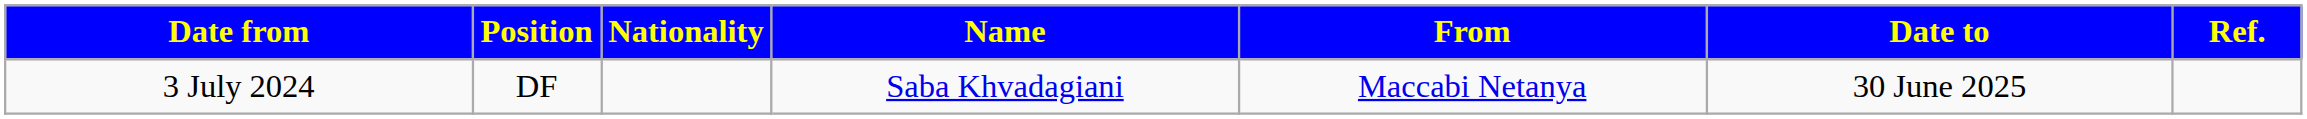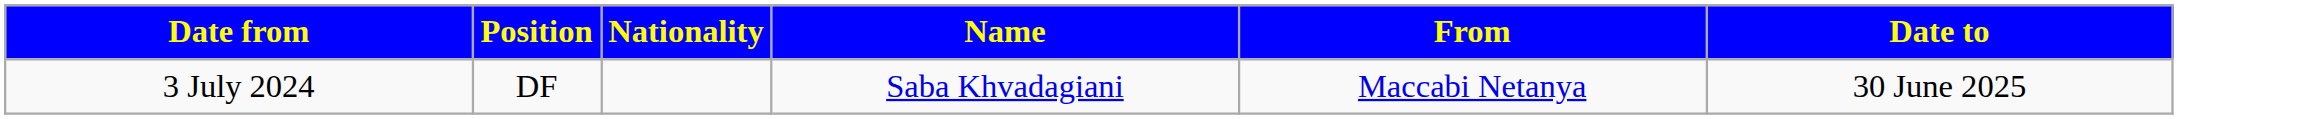- column: Ref.
